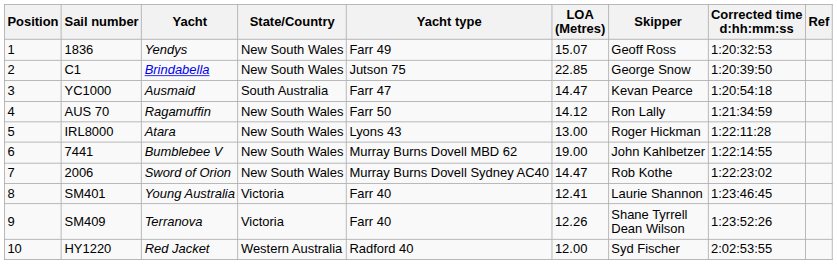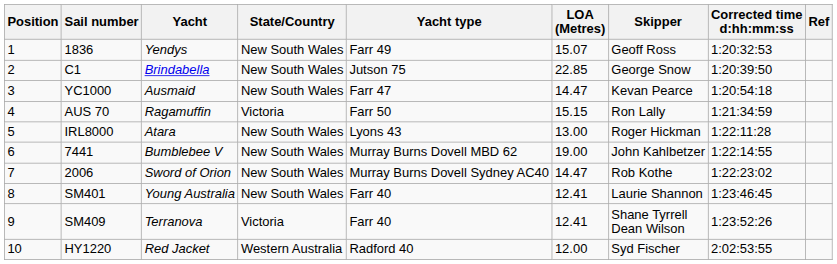YC1000 | State/Country: South Australia -> New South Wales
AUS 70 | State/Country: New South Wales -> Victoria
AUS 70 | LOA (Metres): 14.12 -> 15.15
SM401 | State/Country: Victoria -> New South Wales
SM409 | LOA (Metres): 12.26 -> 12.41
